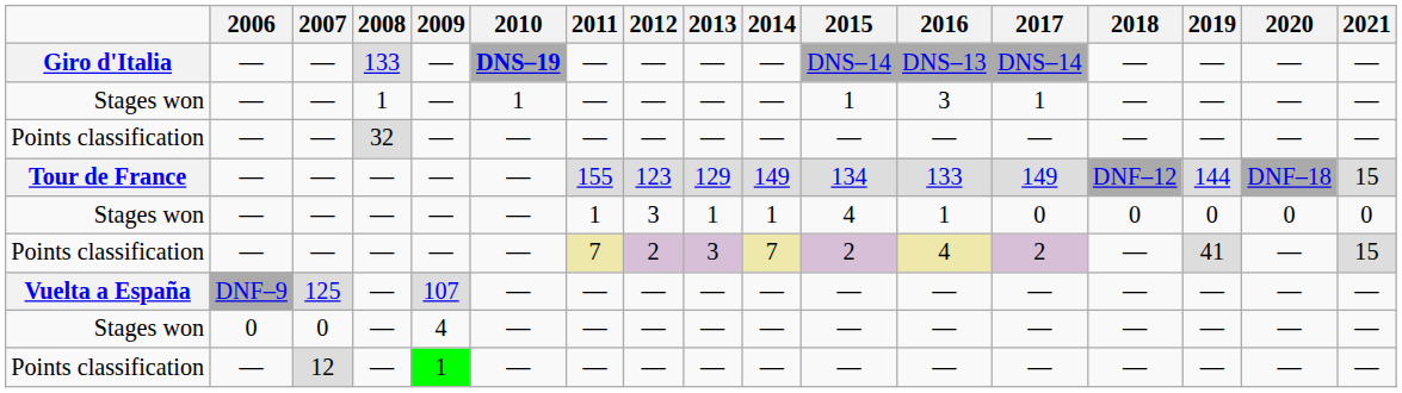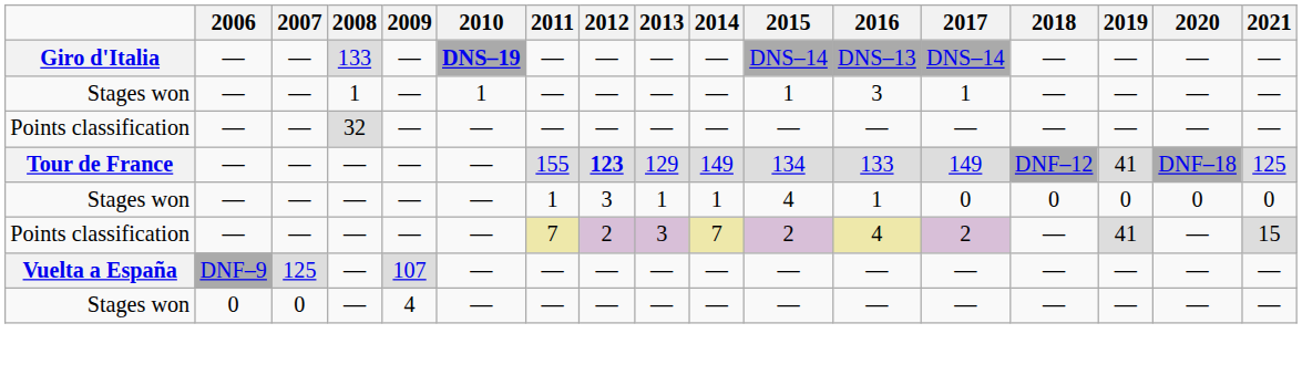Tour de France | 2012: normal -> bold
Tour de France | 2019: 144 -> 41
Tour de France | 2021: 15 -> 125
- row: Points classification | — | 12 | — | 1 | — | — | — | — | — | — | — | — | — | — | — | —
